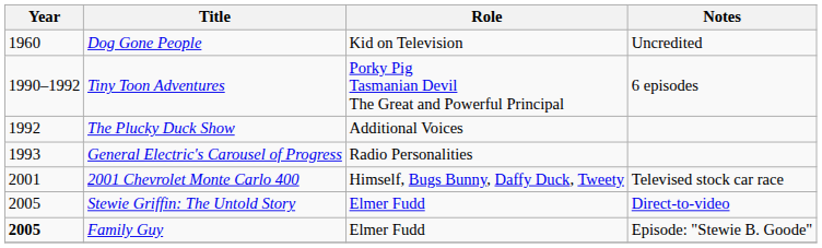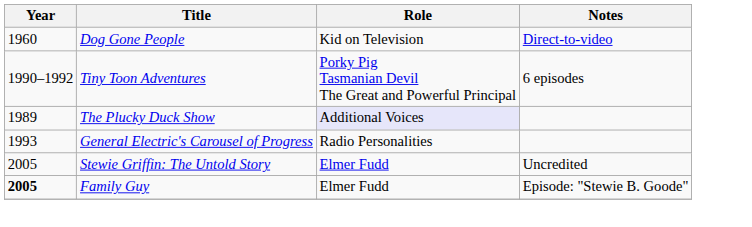Dog Gone People | Notes: Uncredited -> Direct-to-video
The Plucky Duck Show | Year: 1992 -> 1989
The Plucky Duck Show | Role: no background -> lavender background
- row: 2001 | 2001 Chevrolet Monte Carlo 400 | Himself, Bugs Bunny, Daffy Duck, Tweety | Televised stock car race
Stewie Griffin: The Untold Story | Notes: Direct-to-video -> Uncredited
